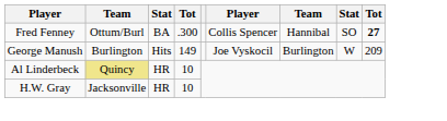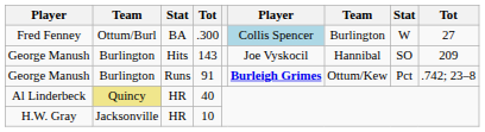Fred Fenney | column 6: no background -> lightblue background
Fred Fenney | column 7: Hannibal -> Burlington
Fred Fenney | column 8: SO -> W
Fred Fenney | column 9: bold -> normal
George Manush / Hits | column 4: 149 -> 143
George Manush / Hits | column 7: Burlington -> Hannibal
George Manush / Hits | column 8: W -> SO
+ row: George Manush | Burlington | Runs | 91 | Burleigh Grimes | Ottum/Kew | Pct | .742; 23–8
Al Linderbeck | column 4: 10 -> 40
